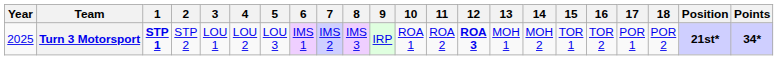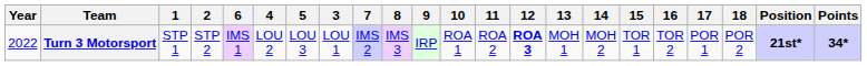columns swapped: 3 <-> 6
Turn 3 Motorsport | Year: 2025 -> 2022
Turn 3 Motorsport | 1: bold -> normal
